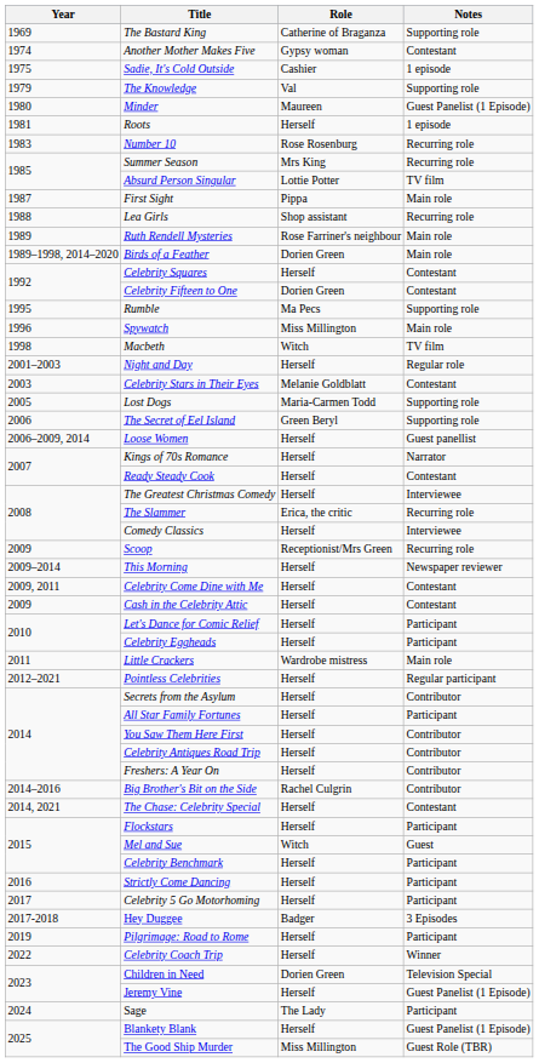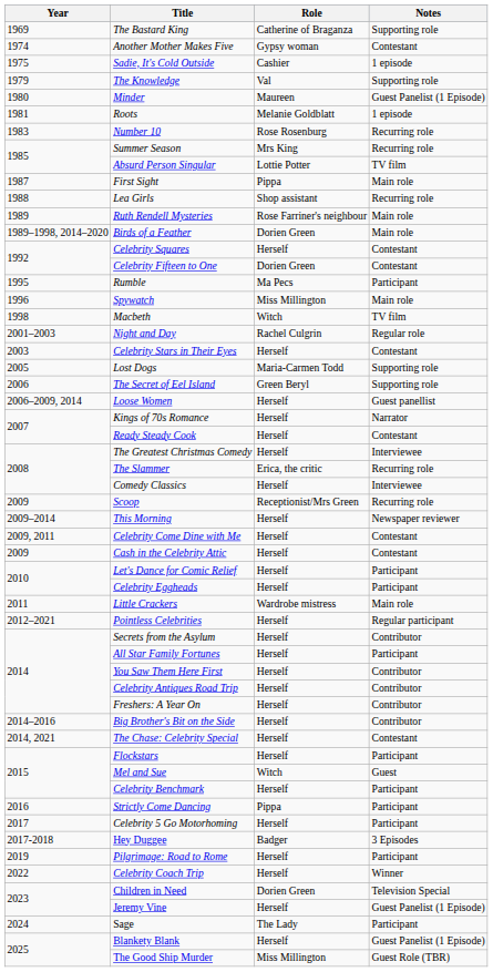Roots | Role: Herself -> Melanie Goldblatt
Rumble | Notes: Supporting role -> Participant
Night and Day | Role: Herself -> Rachel Culgrin
Celebrity Stars in Their Eyes | Role: Melanie Goldblatt -> Herself
Big Brother's Bit on the Side | Role: Rachel Culgrin -> Herself
Strictly Come Dancing | Role: Herself -> Pippa
